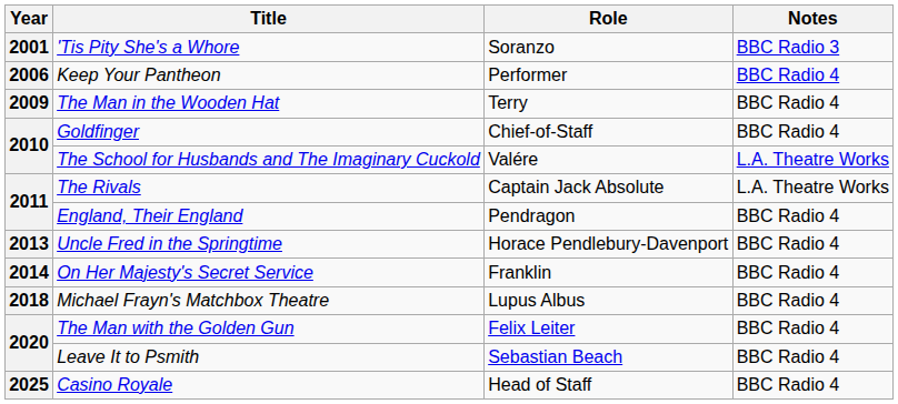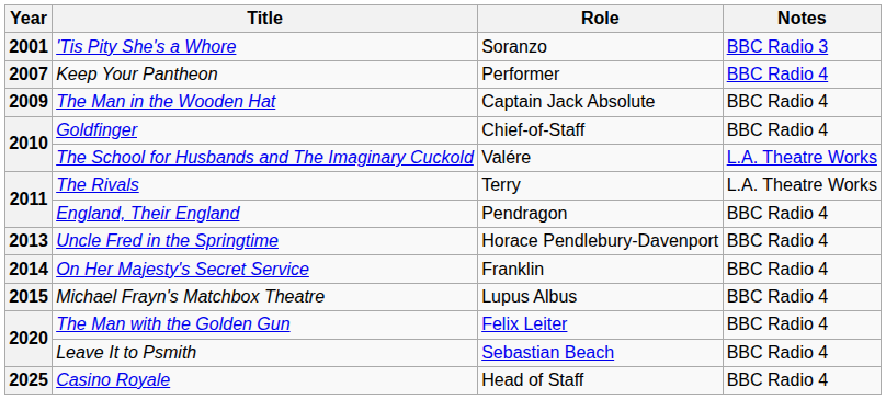Keep Your Pantheon | Year: 2006 -> 2007
The Man in the Wooden Hat | Role: Terry -> Captain Jack Absolute
The Rivals | Role: Captain Jack Absolute -> Terry
Michael Frayn's Matchbox Theatre | Year: 2018 -> 2015
